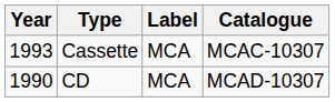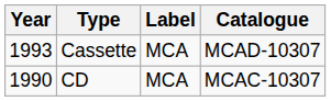Cassette | Catalogue: MCAC-10307 -> MCAD-10307
CD | Catalogue: MCAD-10307 -> MCAC-10307
